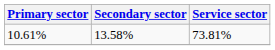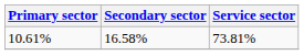10.61% | Secondary sector: 13.58% -> 16.58%
